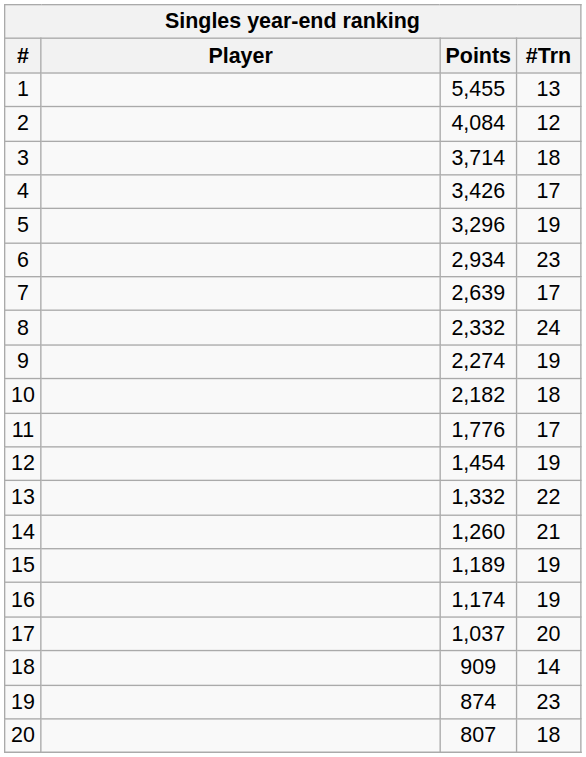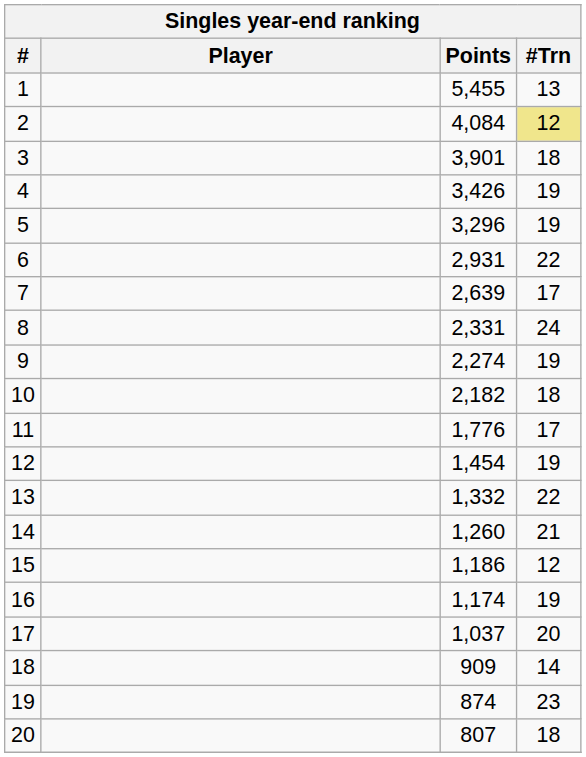2 | #Trn: no background -> khaki background
3 | Points: 3,714 -> 3,901
4 | #Trn: 17 -> 19
6 | Points: 2,934 -> 2,931
6 | #Trn: 23 -> 22
8 | Points: 2,332 -> 2,331
15 | Points: 1,189 -> 1,186
15 | #Trn: 19 -> 12
